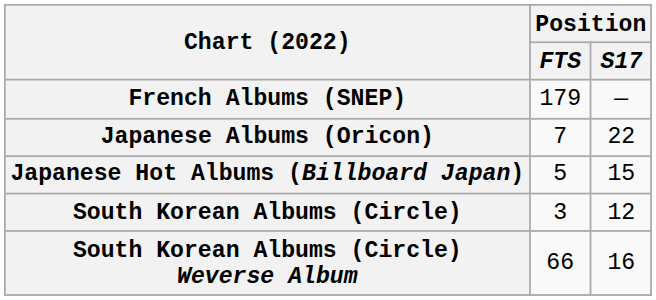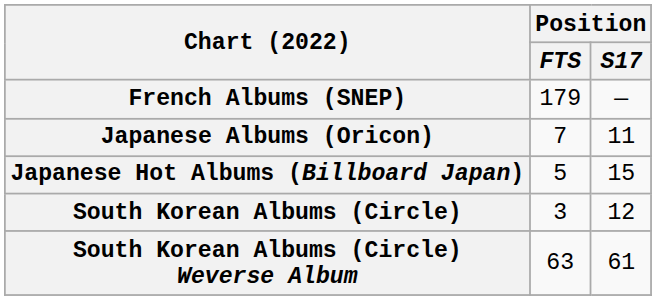Japanese Albums (Oricon) | Position / S17: 22 -> 11
South Korean Albums (Circle) Weverse Album | Position / FTS: 66 -> 63
South Korean Albums (Circle) Weverse Album | Position / S17: 16 -> 61
